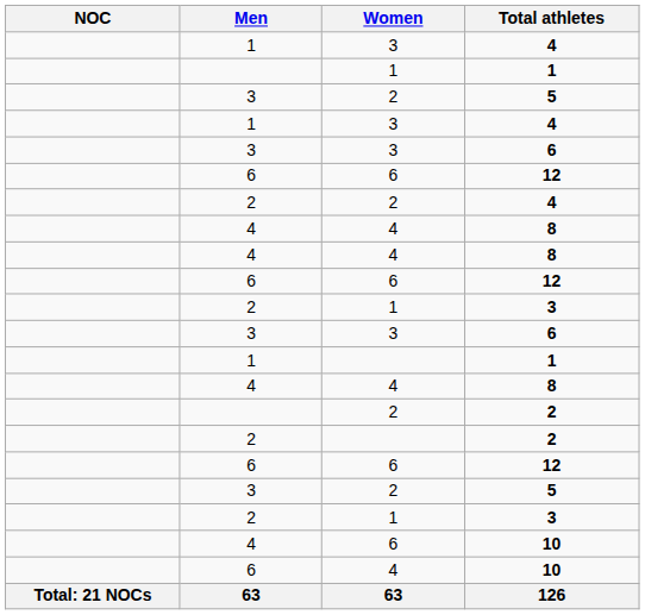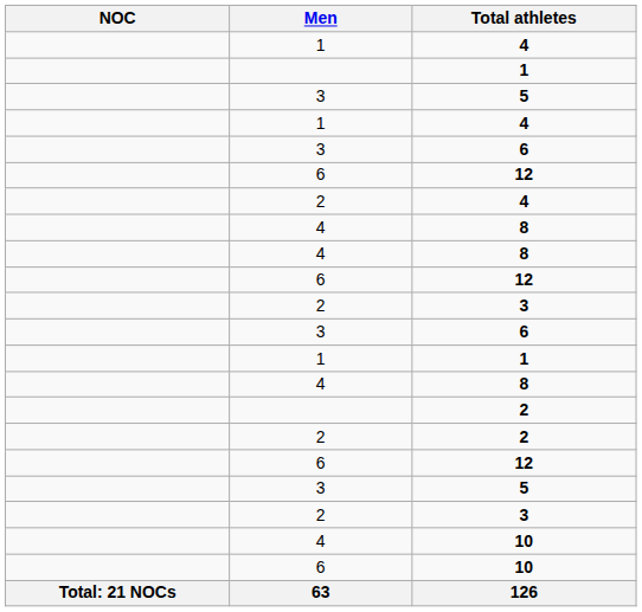- column: Women | 3 | 1 | 2 | 3 | 3 | 6 | 2 | 4 | 4 | 6 | 1 | 3 | 4 | 2 | 6 | 2 | 1 | 6 | 4 | 63
